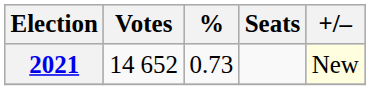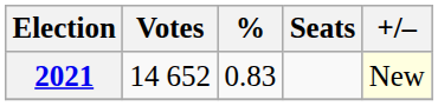2021 | %: 0.73 -> 0.83
